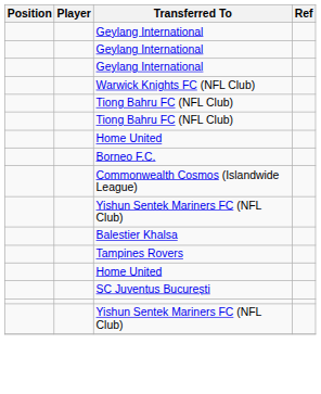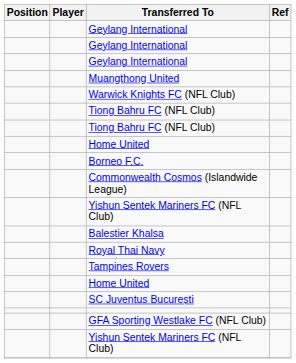+ row: Muangthong United
+ row: Royal Thai Navy
+ row: GFA Sporting Westlake FC (NFL Club)
